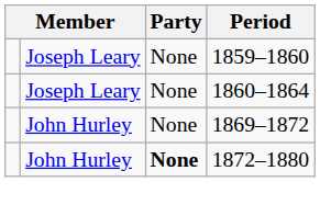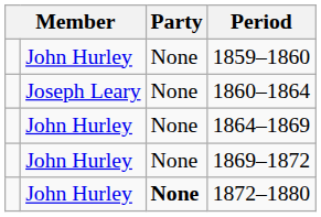1859–1860 | column 2: Joseph Leary -> John Hurley
+ row: John Hurley | None | 1864–1869
